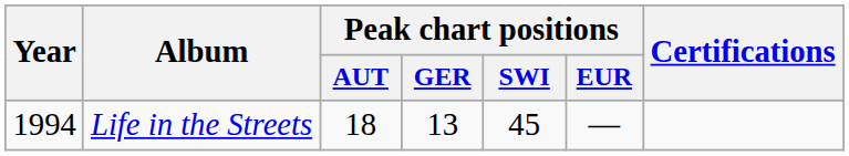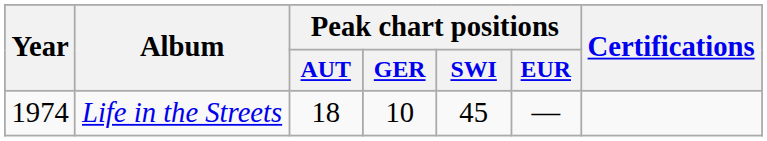Life in the Streets | Year: 1994 -> 1974
Life in the Streets | Peak chart positions / GER: 13 -> 10
